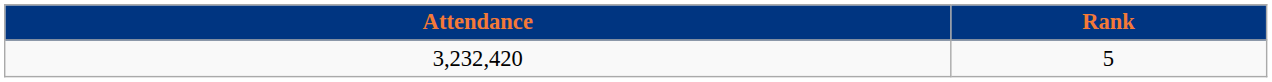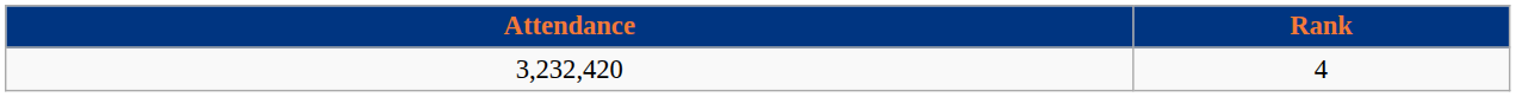3,232,420 | Rank: 5 -> 4
